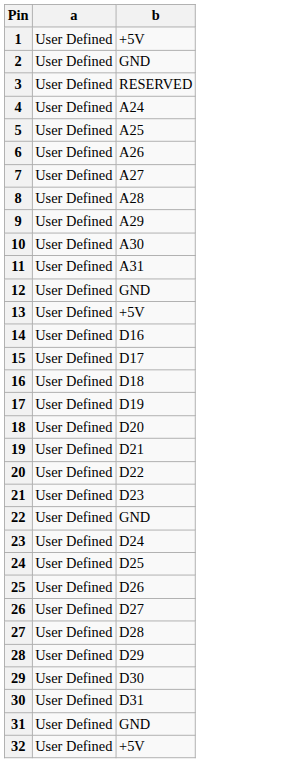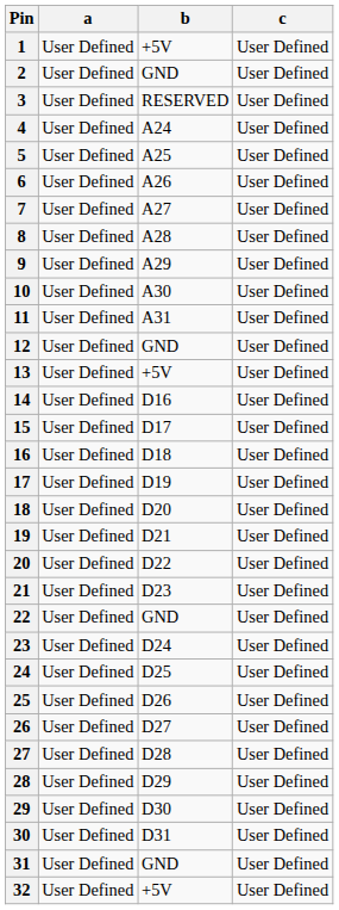+ column: c | User Defined | User Defined | User Defined | User Defined | User Defined | User Defined | User Defined | User Defined | User Defined | User Defined | User Defined | User Defined | User Defined | User Defined | User Defined | User Defined | User Defined | User Defined | User Defined | User Defined | User Defined | User Defined | User Defined | User Defined | User Defined | User Defined | User Defined | User Defined | User Defined | User Defined | User Defined | User Defined
